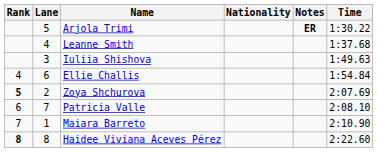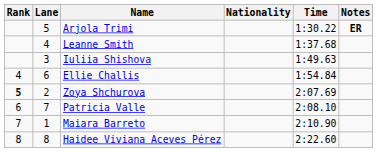columns swapped: Time <-> Notes
Haidee Viviana Aceves Pérez | Rank: bold -> normal
